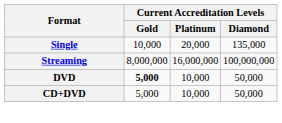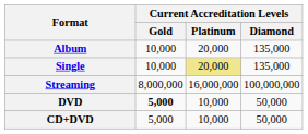+ row: Album | 10,000 | 20,000 | 135,000
Single | Current Accreditation Levels / Platinum: no background -> khaki background
